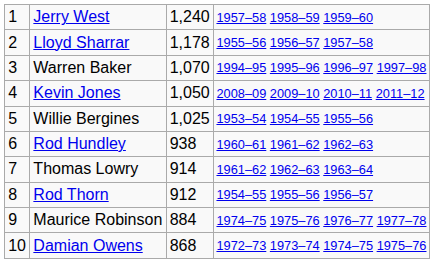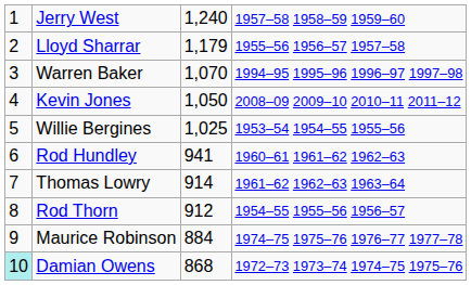Lloyd Sharrar | column 3: 1,178 -> 1,179
Rod Hundley | column 3: 938 -> 941
Damian Owens | column 1: no background -> paleturquoise background
